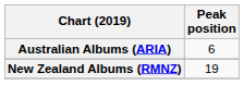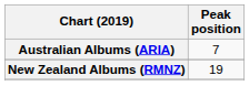Australian Albums (ARIA) | Peak position: 6 -> 7
